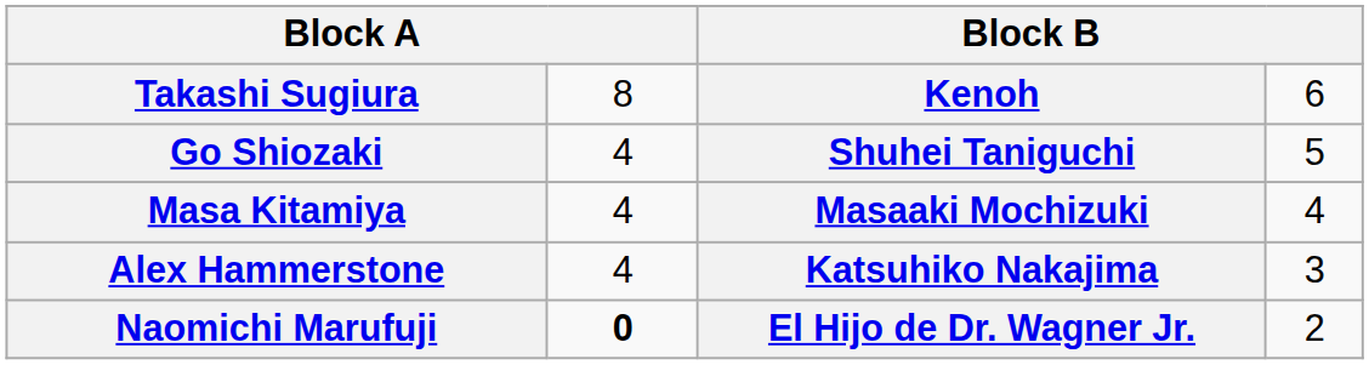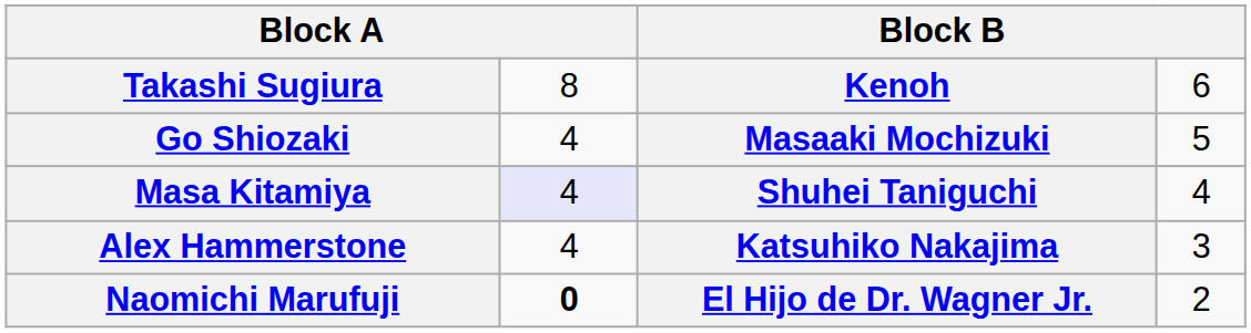Go Shiozaki | column 3: Shuhei Taniguchi -> Masaaki Mochizuki
Masa Kitamiya | column 2: no background -> lavender background
Masa Kitamiya | column 3: Masaaki Mochizuki -> Shuhei Taniguchi
